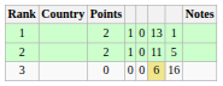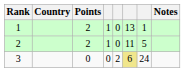3 | column 5: 0 -> 2
3 | column 7: 16 -> 24
